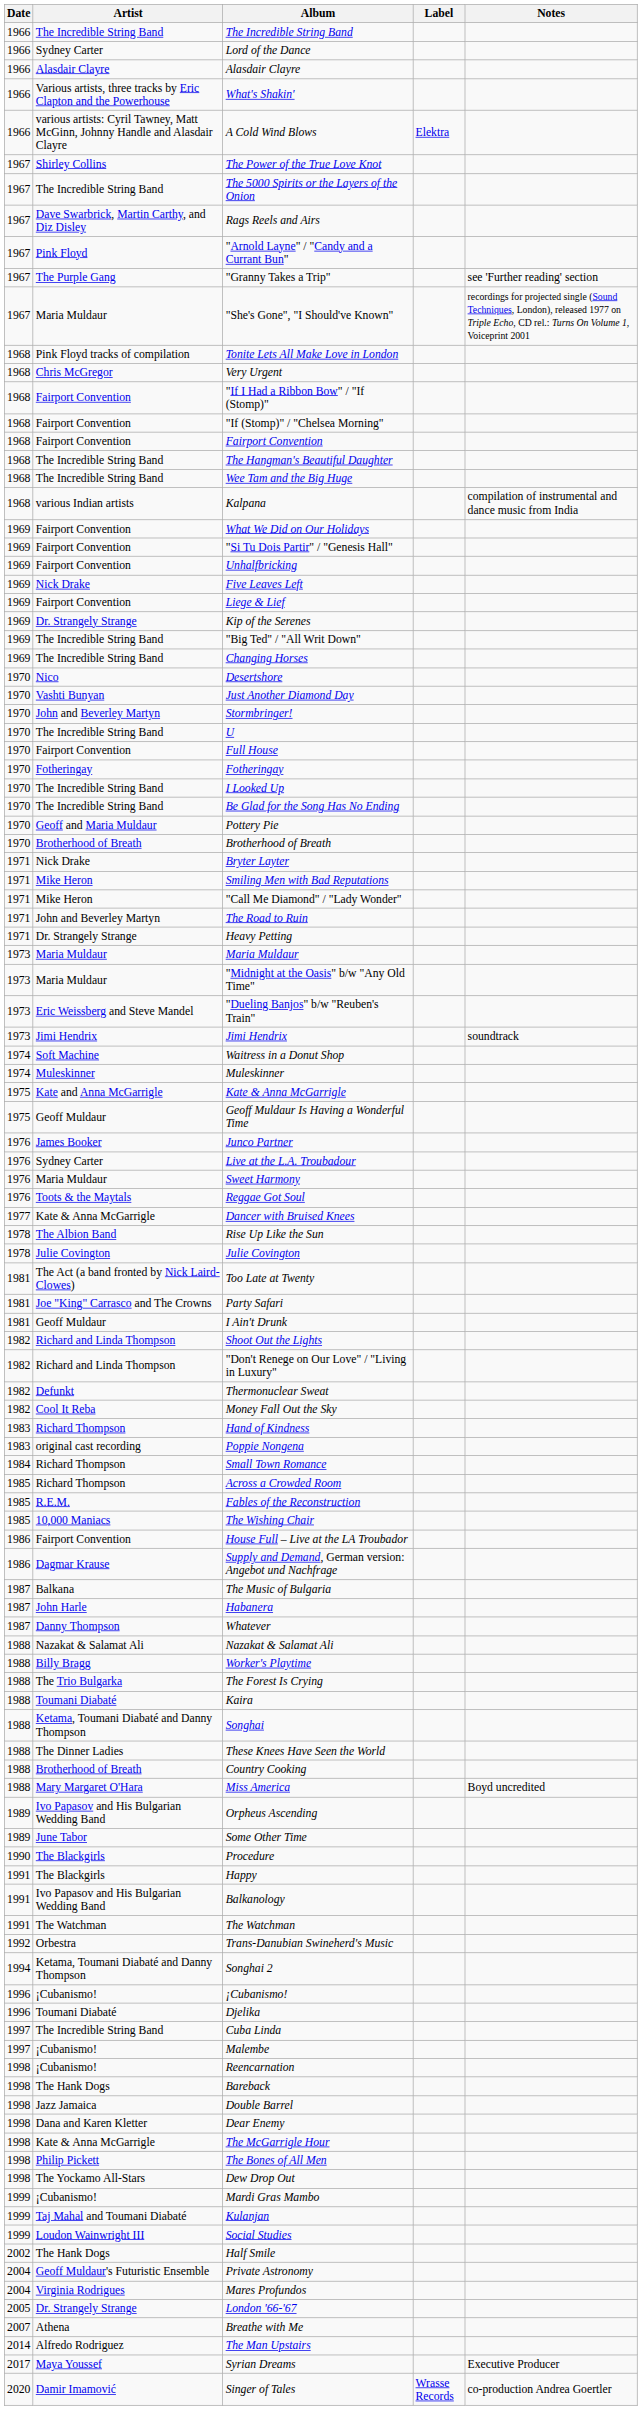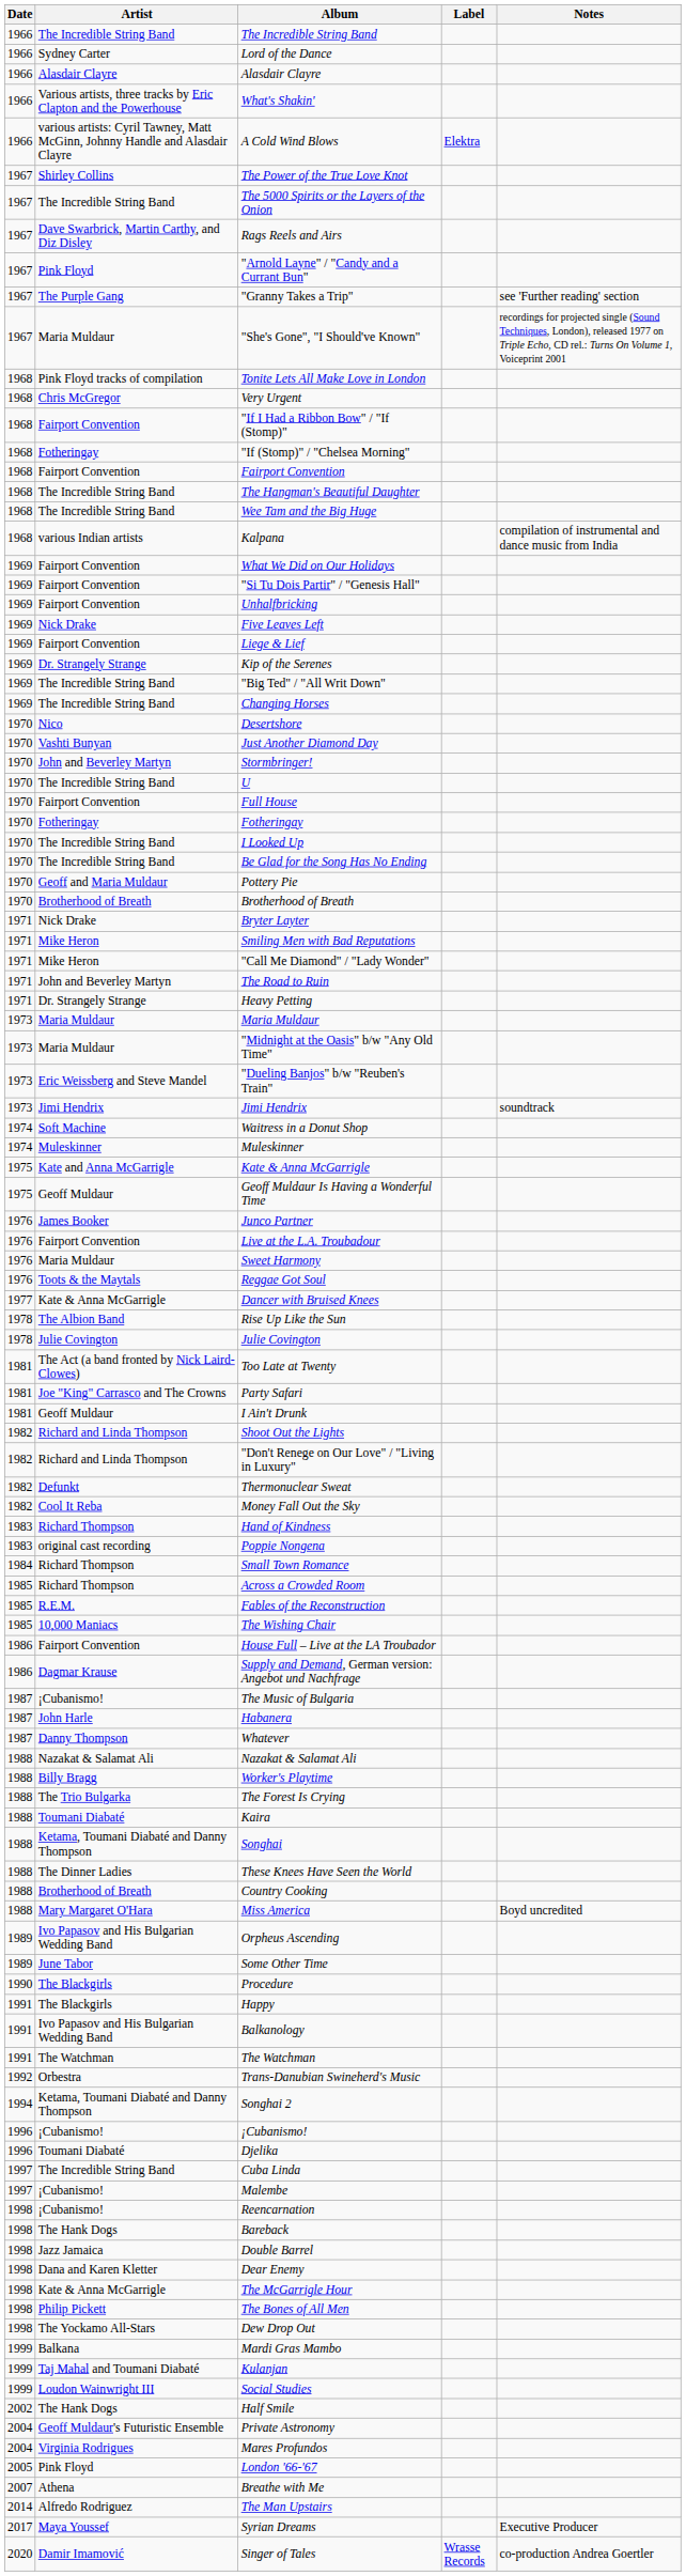"If (Stomp)" / "Chelsea Morning" | Artist: Fairport Convention -> Fotheringay
Live at the L.A. Troubadour | Artist: Sydney Carter -> Fairport Convention
The Music of Bulgaria | Artist: Balkana -> ¡Cubanismo!
Mardi Gras Mambo | Artist: ¡Cubanismo! -> Balkana
London '66-'67 | Artist: Dr. Strangely Strange -> Pink Floyd
